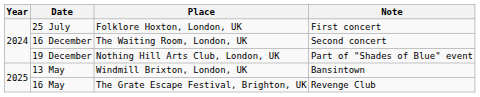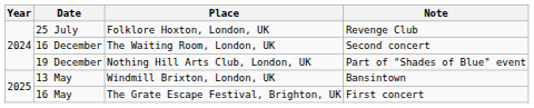25 July | Note: First concert -> Revenge Club
16 May | Note: Revenge Club -> First concert
